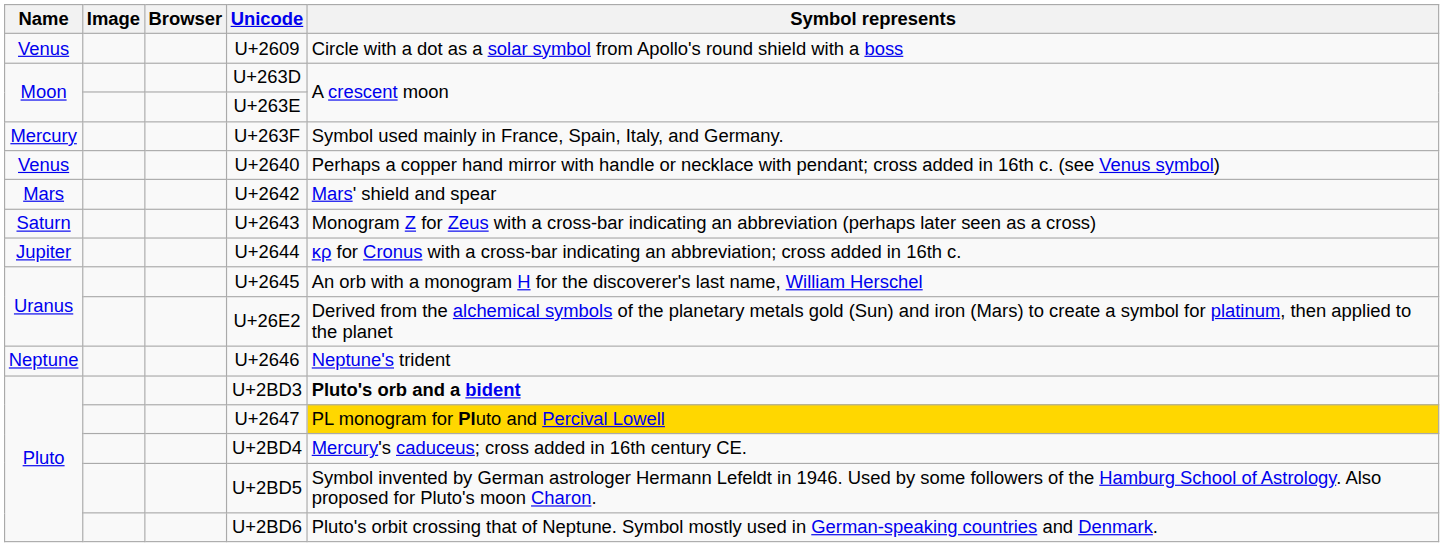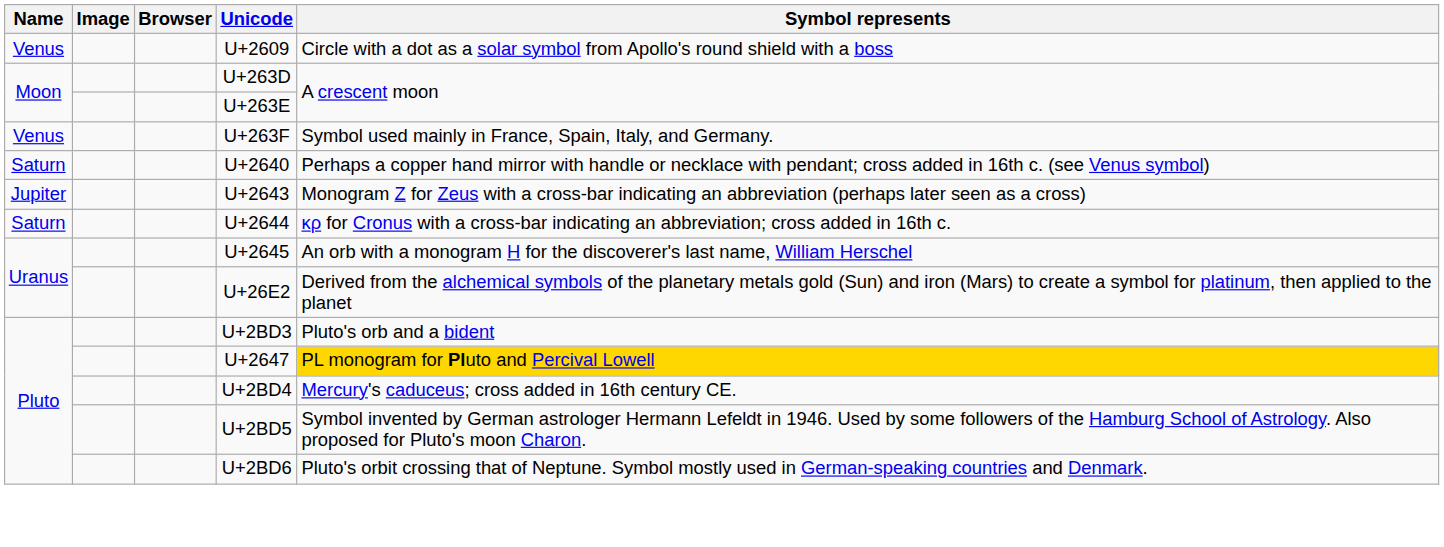U+263F | Name: Mercury -> Venus
U+2640 | Name: Venus -> Saturn
- row: Mars | U+2642 | Mars' shield and spear
U+2643 | Name: Saturn -> Jupiter
U+2644 | Name: Jupiter -> Saturn
- row: Neptune | U+2646 | Neptune's trident
U+2BD3 | Symbol represents: bold -> normal
